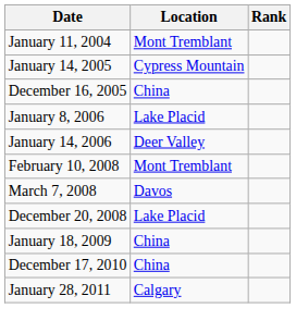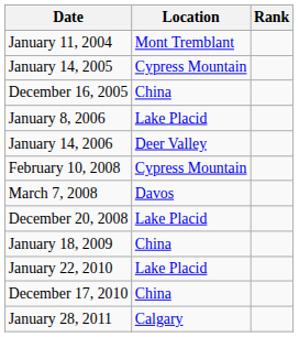February 10, 2008 | Location: Mont Tremblant -> Cypress Mountain
+ row: January 22, 2010 | Lake Placid
